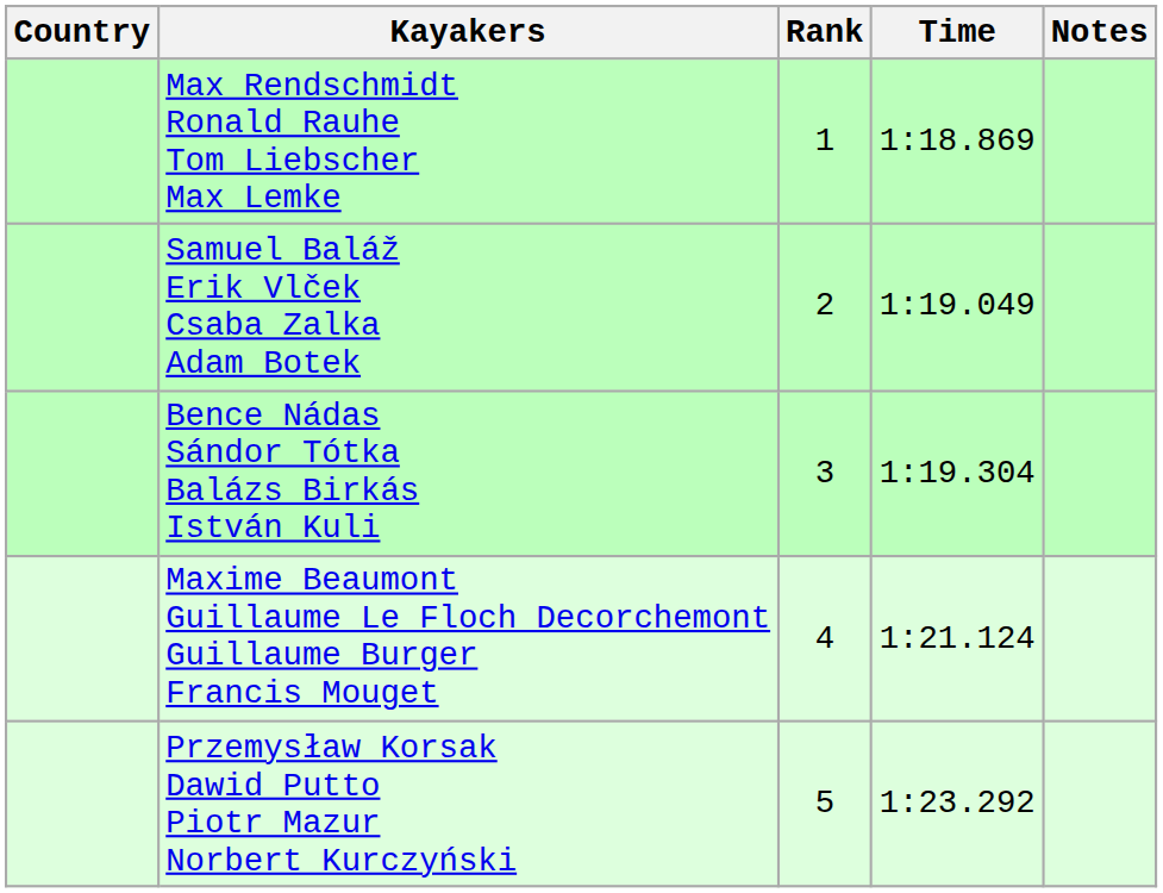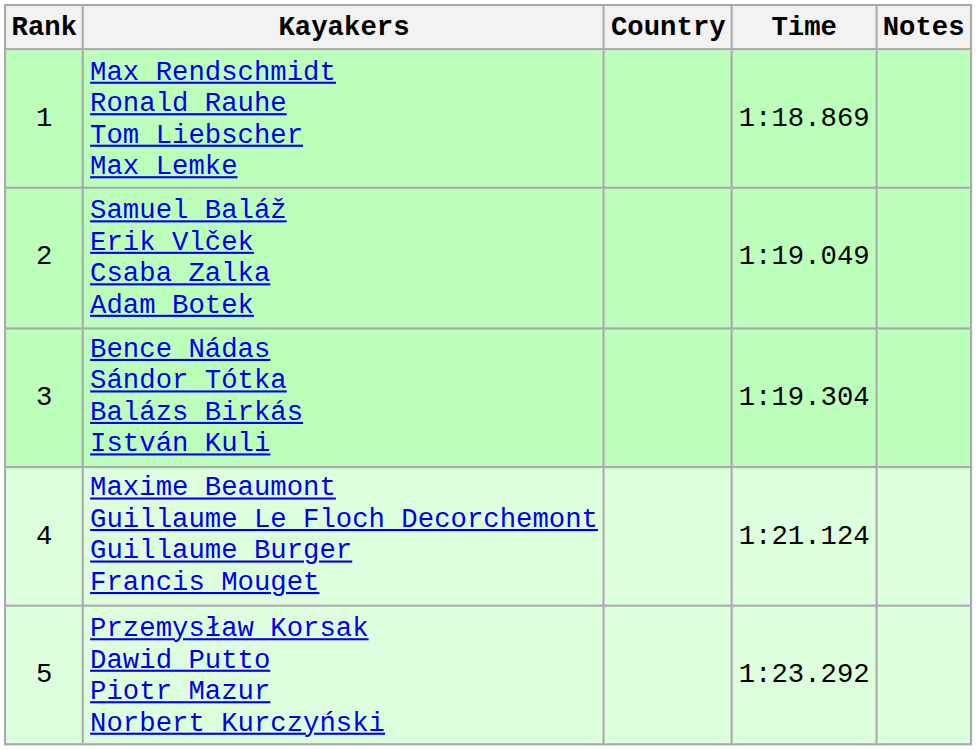columns swapped: Rank <-> Country
